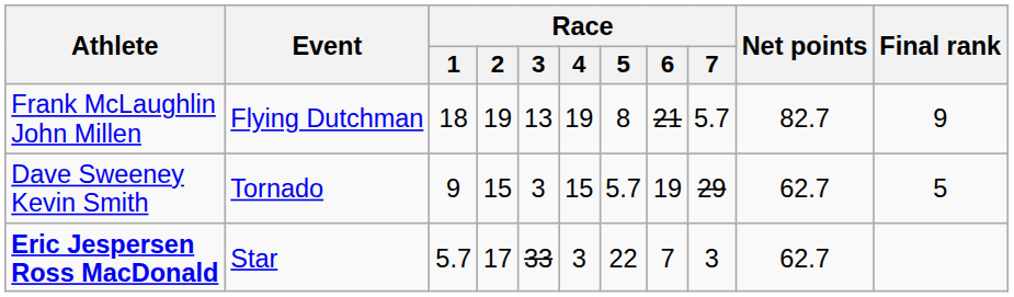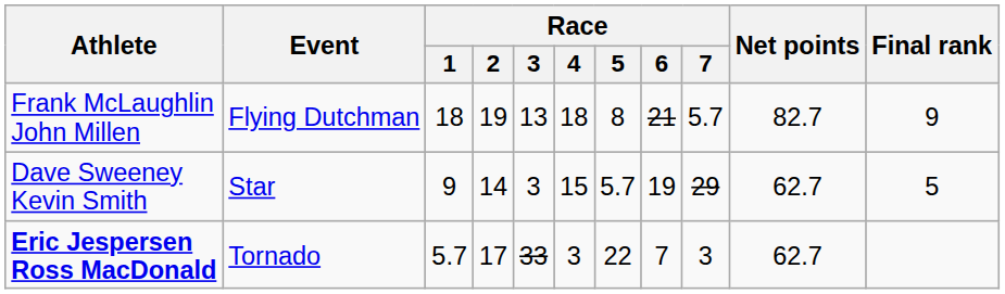Frank McLaughlin John Millen | Race / 4: 19 -> 18
Dave Sweeney Kevin Smith | Event: Tornado -> Star
Dave Sweeney Kevin Smith | Race / 2: 15 -> 14
Eric Jespersen Ross MacDonald | Event: Star -> Tornado
